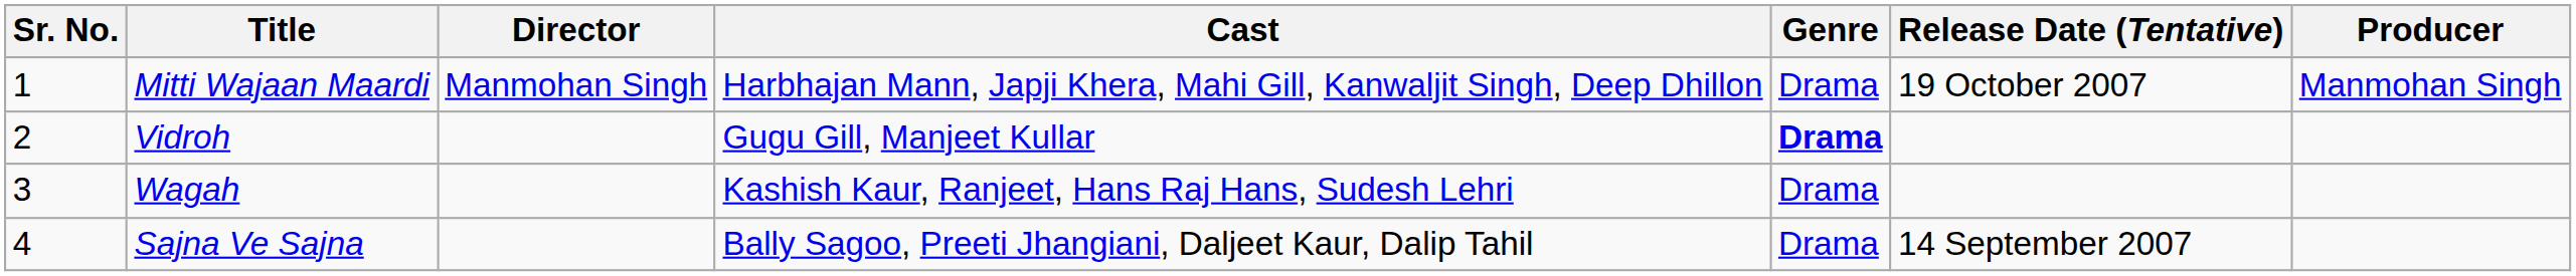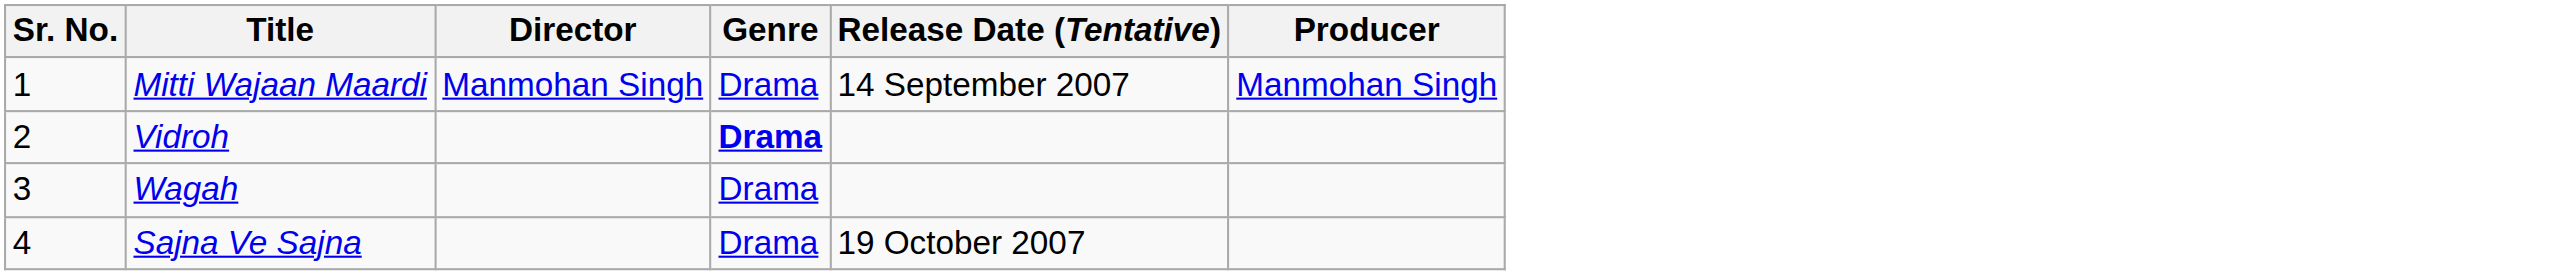- column: Cast | Harbhajan Mann, Japji Khera, Mahi Gill, Kanwaljit Singh, Deep Dhillon | Gugu Gill, Manjeet Kullar | Kashish Kaur, Ranjeet, Hans Raj Hans, Sudesh Lehri | Bally Sagoo, Preeti Jhangiani, Daljeet Kaur, Dalip Tahil
Mitti Wajaan Maardi | Release Date (Tentative): 19 October 2007 -> 14 September 2007
Sajna Ve Sajna | Release Date (Tentative): 14 September 2007 -> 19 October 2007
